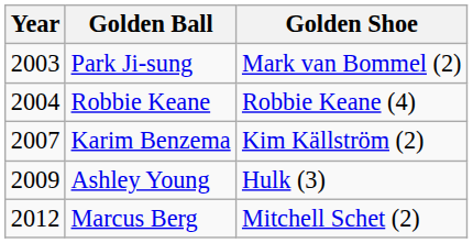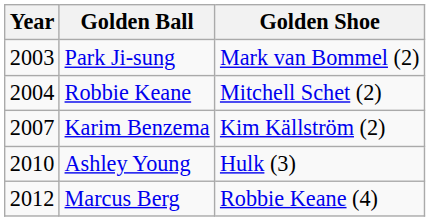Robbie Keane | Golden Shoe: Robbie Keane (4) -> Mitchell Schet (2)
Ashley Young | Year: 2009 -> 2010
Marcus Berg | Golden Shoe: Mitchell Schet (2) -> Robbie Keane (4)
